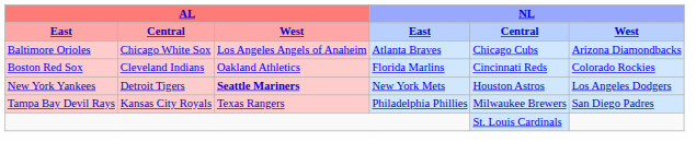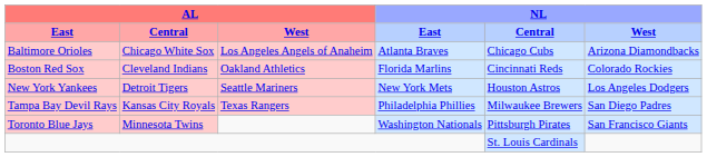New York Yankees | AL / West: bold -> normal
+ row: Toronto Blue Jays | Minnesota Twins | Washington Nationals | Pittsburgh Pirates | San Francisco Giants
